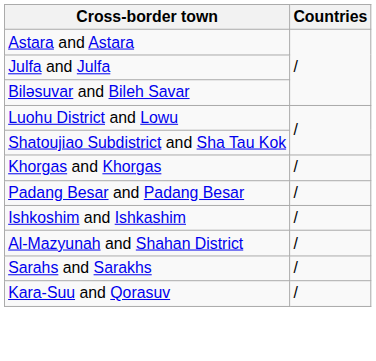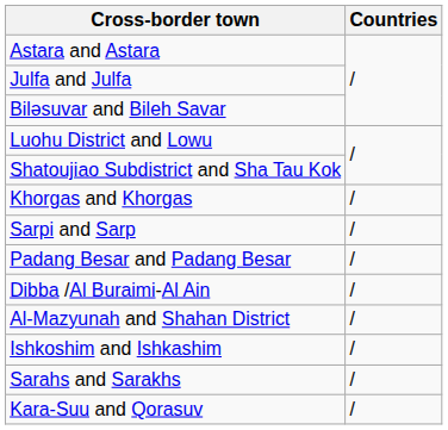+ row: Sarpi and Sarp | /
+ row: Dibba /Al Buraimi-Al Ain | /
rows swapped: Al-Mazyunah and Shahan District <-> Ishkoshim and Ishkashim
